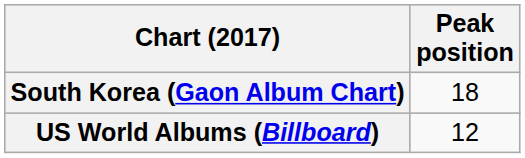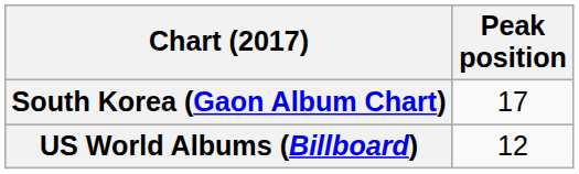South Korea (Gaon Album Chart) | Peak position: 18 -> 17
